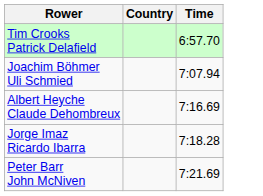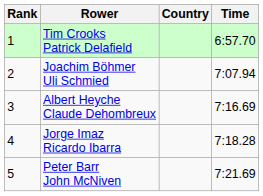+ column: Rank | 1 | 2 | 3 | 4 | 5
